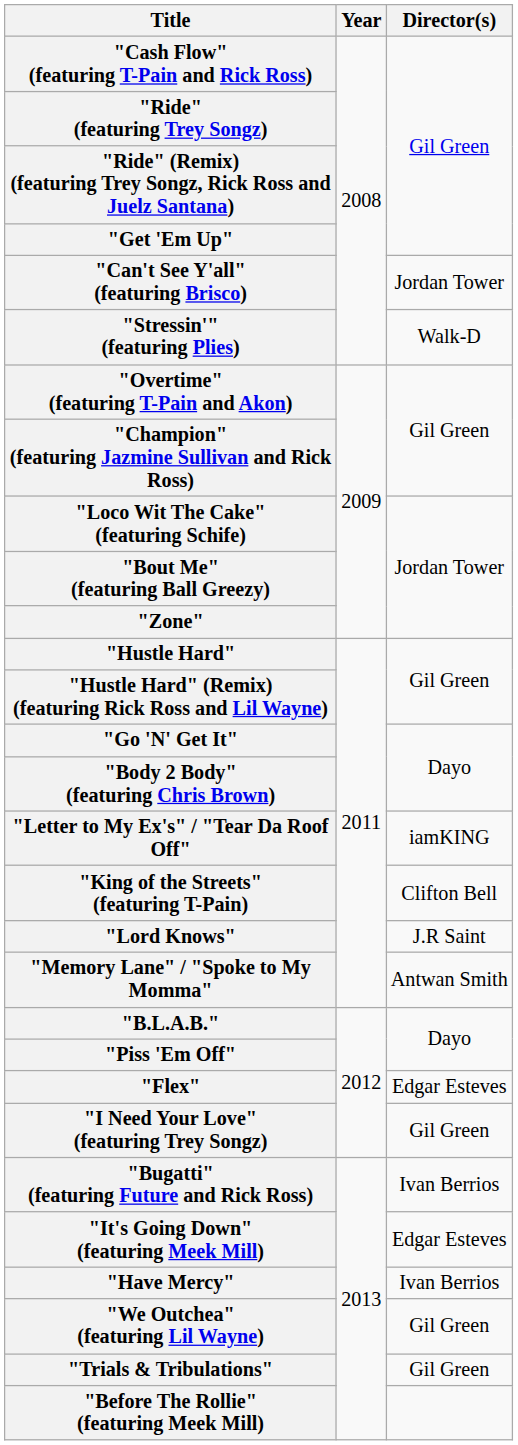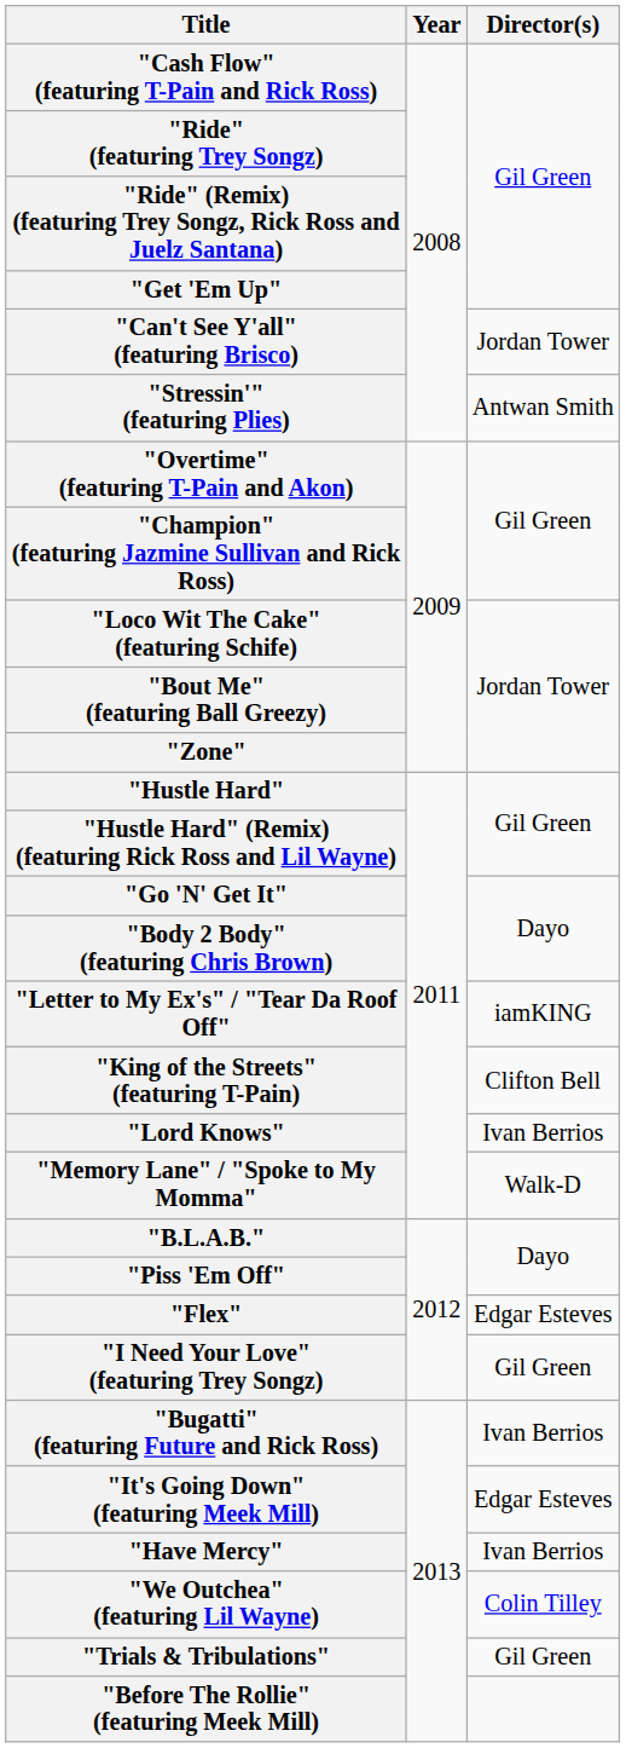"Stressin'" (featuring Plies) | Director(s): Walk-D -> Antwan Smith
"Lord Knows" | Director(s): J.R Saint -> Ivan Berrios
"Memory Lane" / "Spoke to My Momma" | Director(s): Antwan Smith -> Walk-D
"We Outchea" (featuring Lil Wayne) | Director(s): Gil Green -> Colin Tilley
